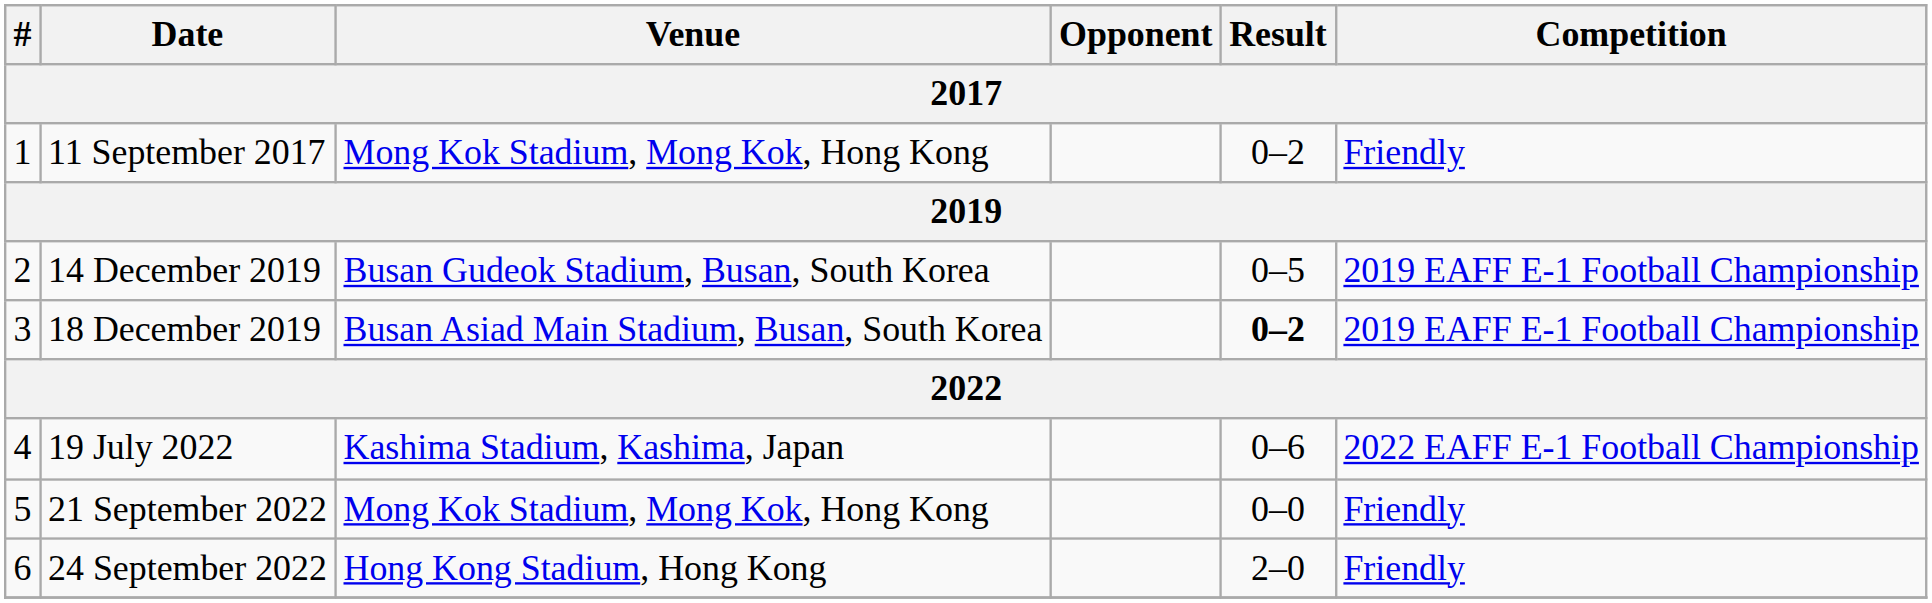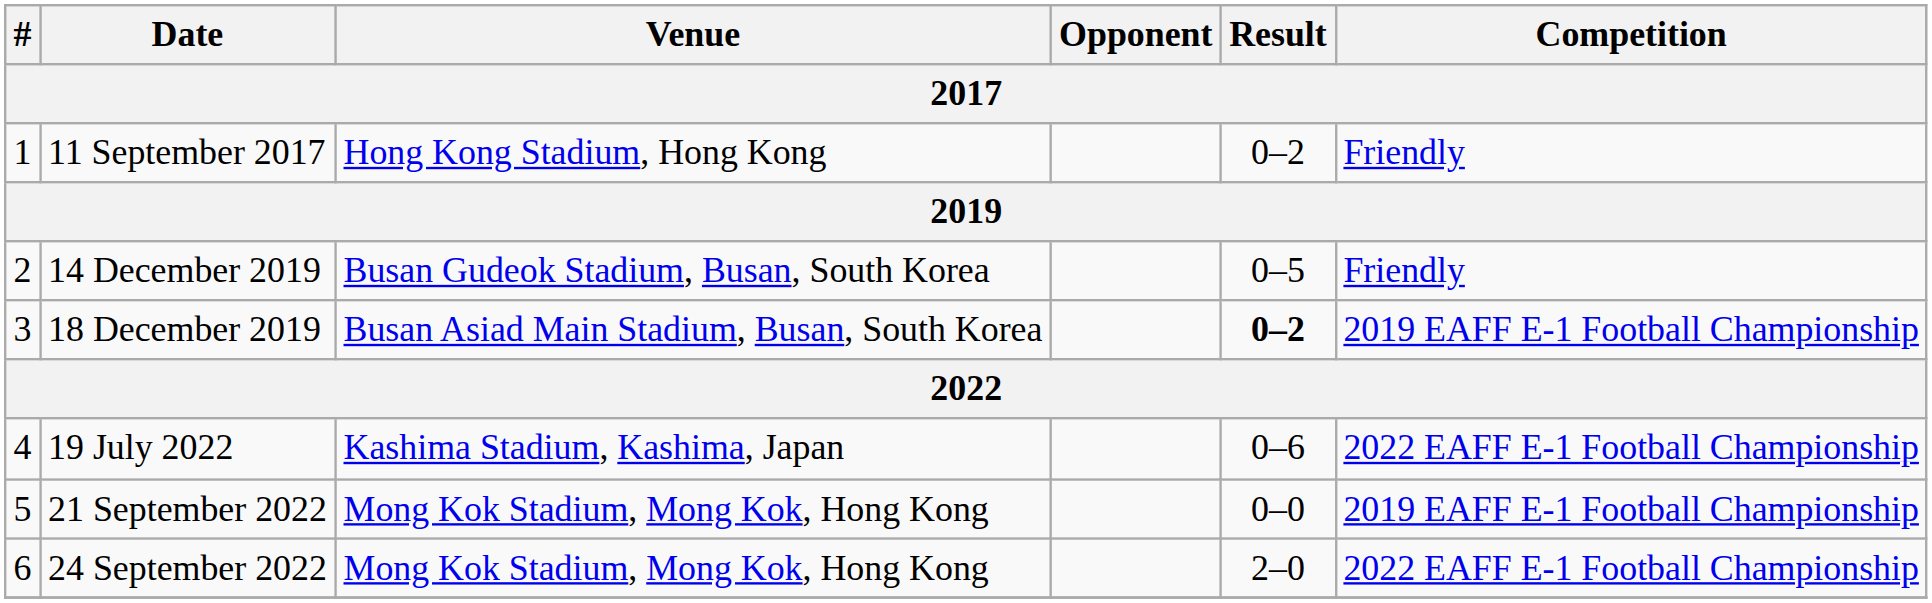11 September 2017 | Venue: Mong Kok Stadium, Mong Kok, Hong Kong -> Hong Kong Stadium, Hong Kong
14 December 2019 | Competition: 2019 EAFF E-1 Football Championship -> Friendly
21 September 2022 | Competition: Friendly -> 2019 EAFF E-1 Football Championship
24 September 2022 | Venue: Hong Kong Stadium, Hong Kong -> Mong Kok Stadium, Mong Kok, Hong Kong
24 September 2022 | Competition: Friendly -> 2022 EAFF E-1 Football Championship
